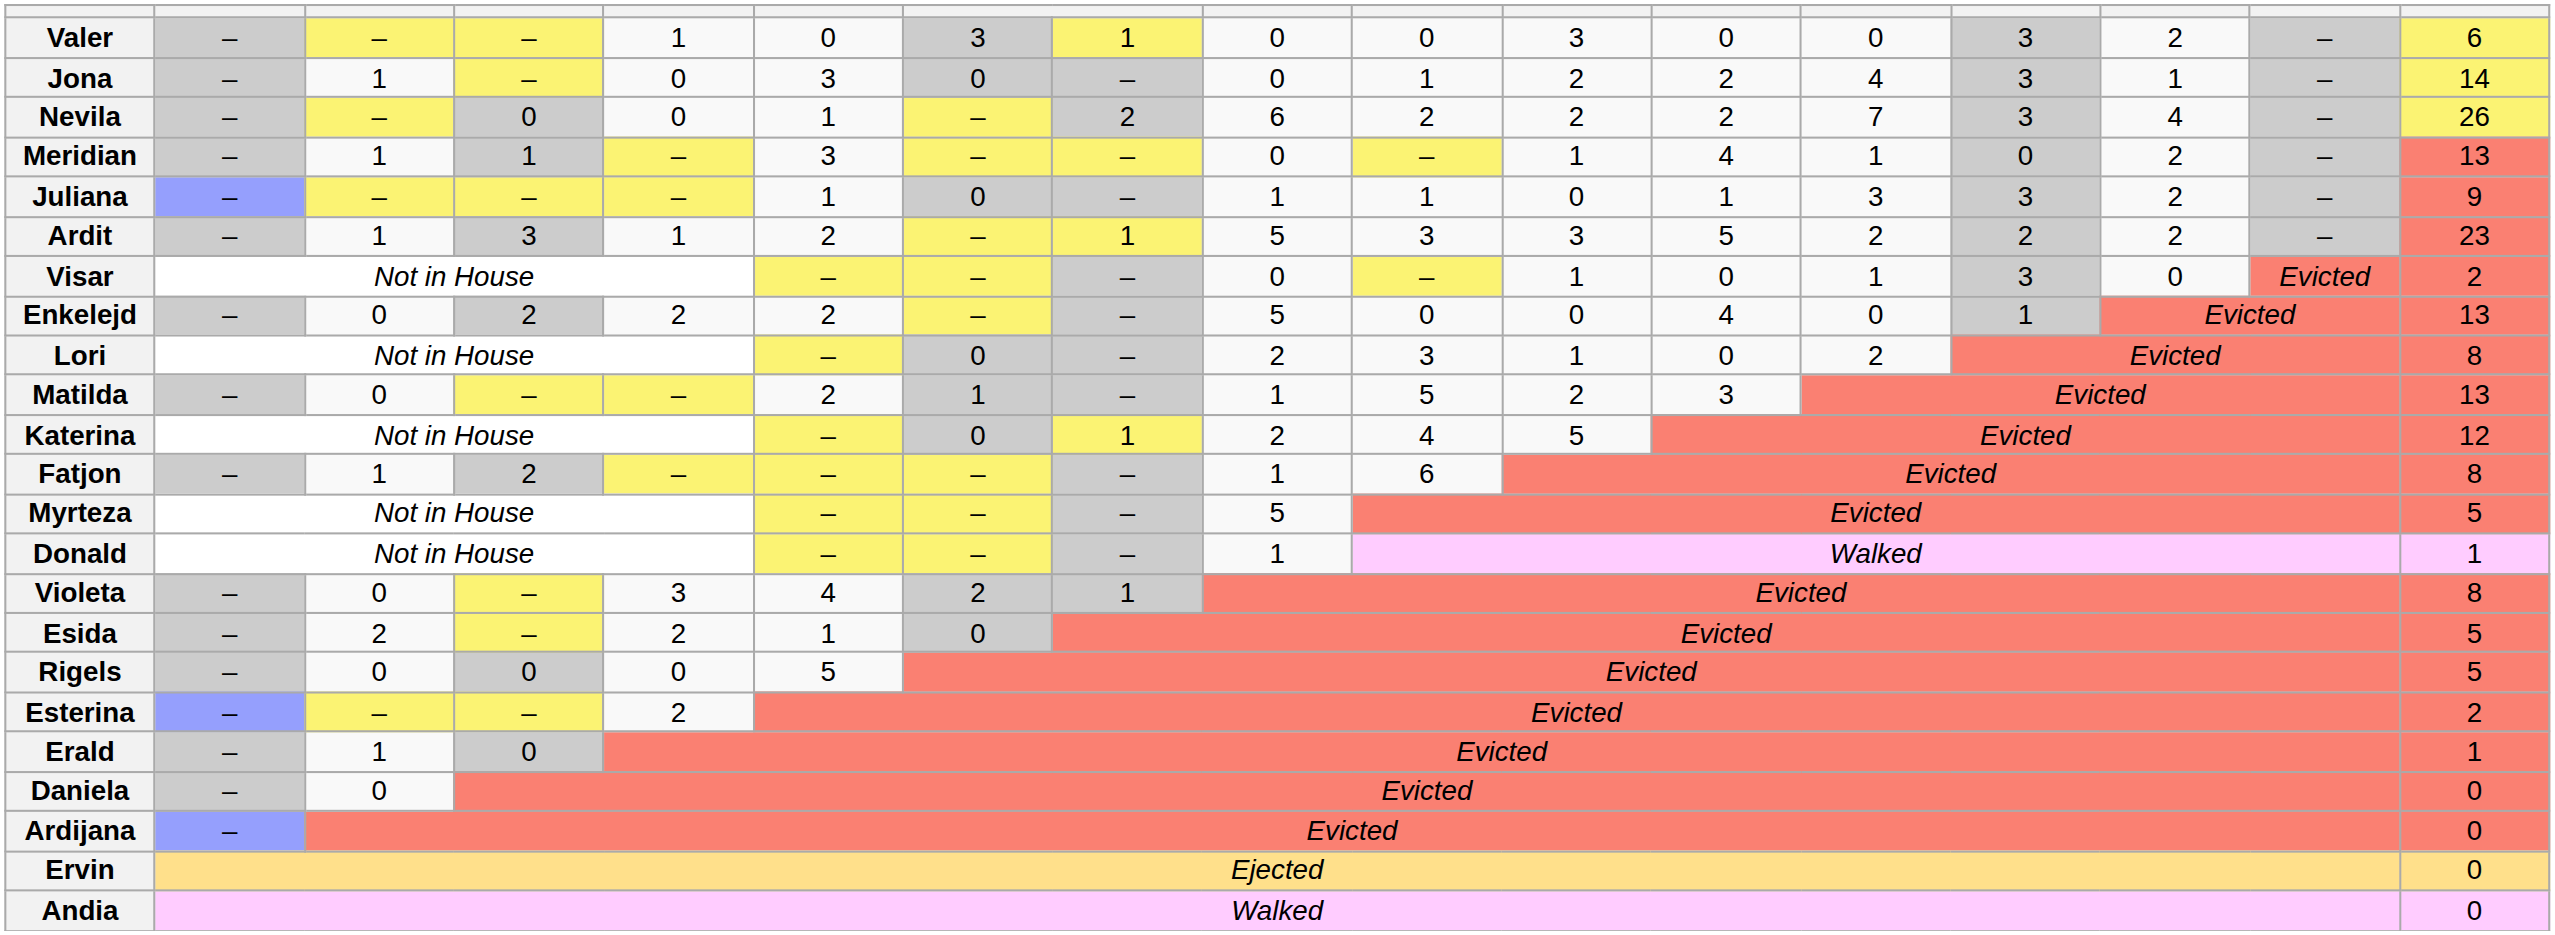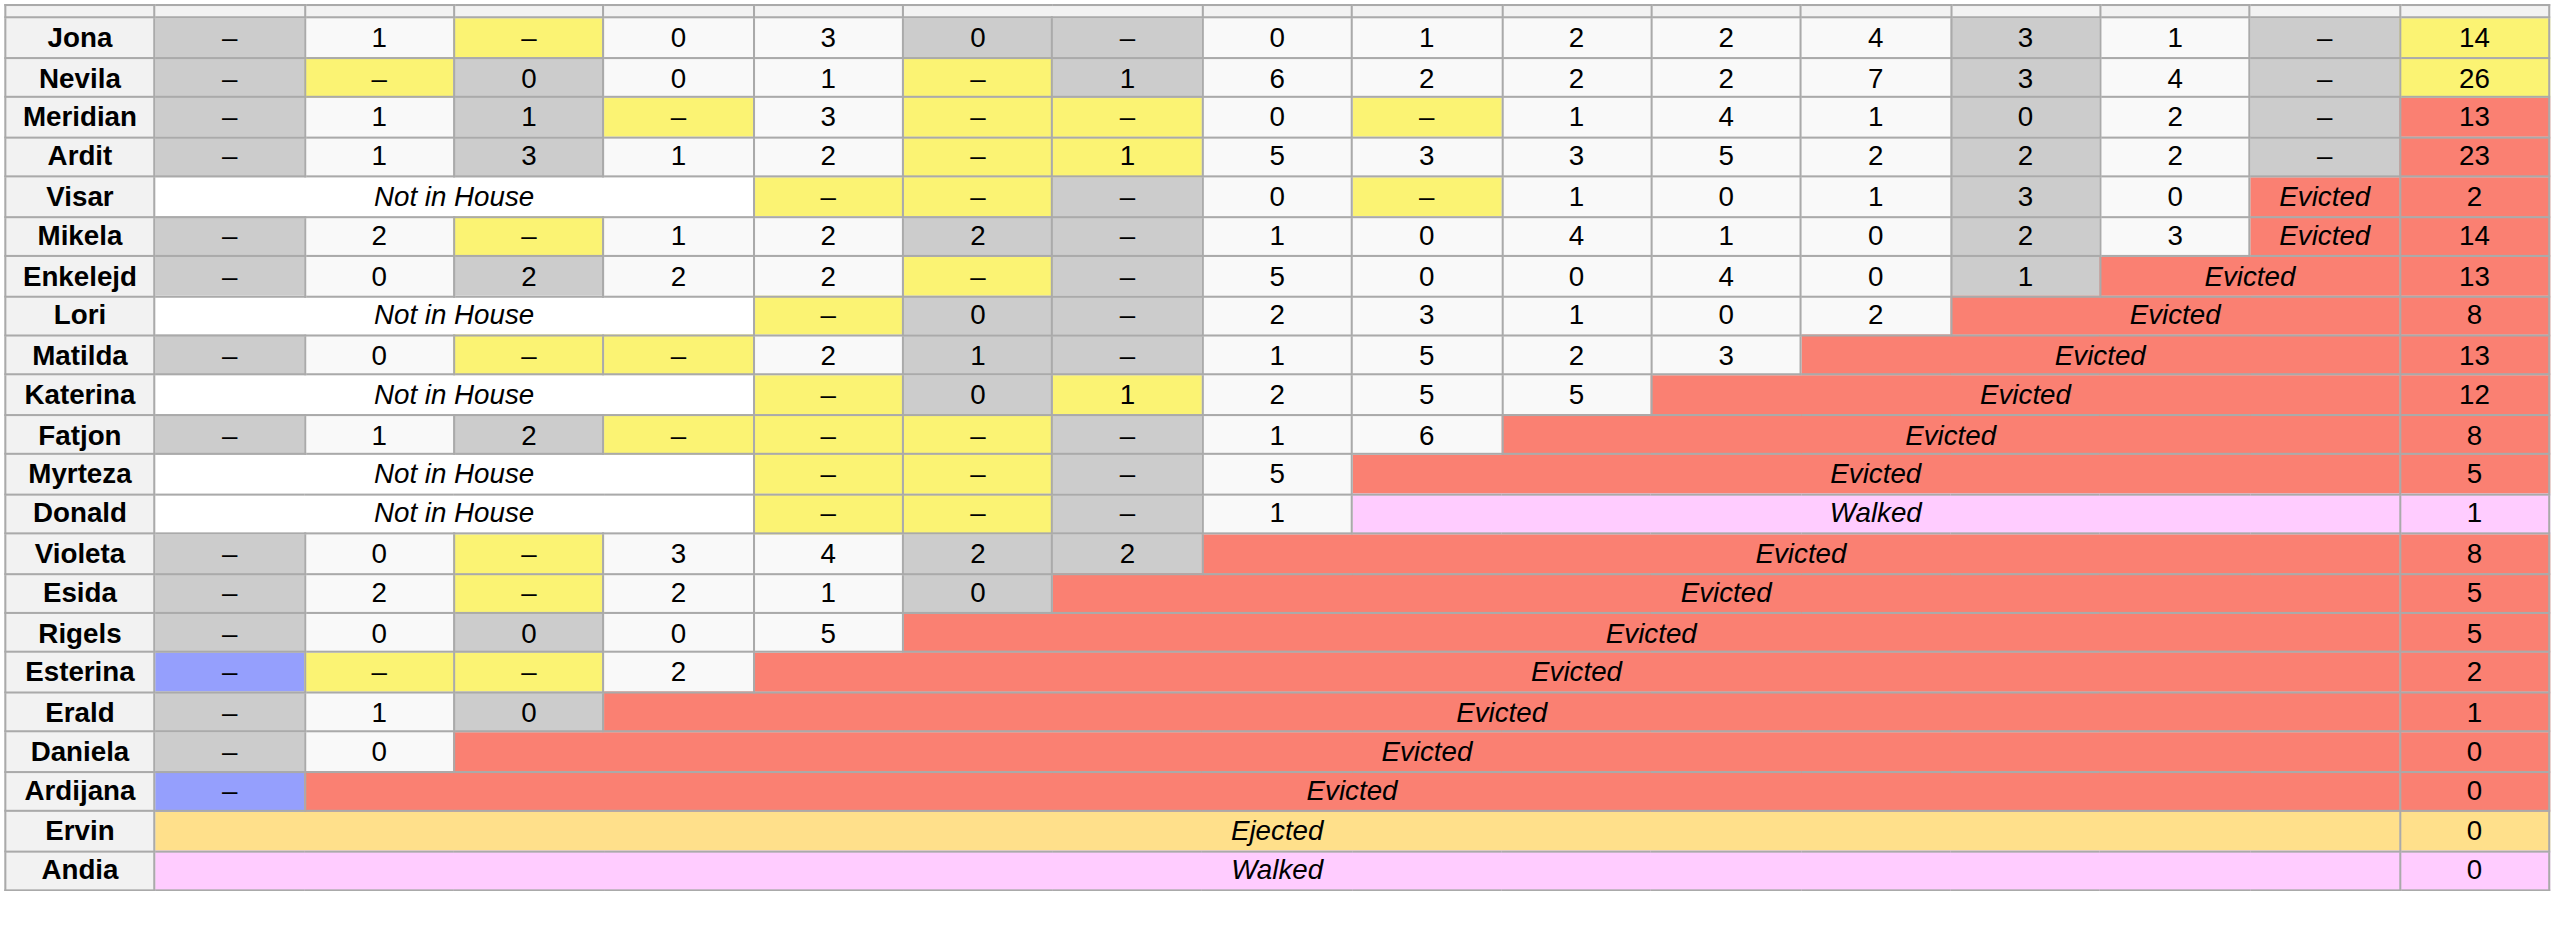- row: Valer | – | – | – | 1 | 0 | 3 | 1 | 0 | 0 | 3 | 0 | 0 | 3 | 2 | – | 6
Nevila | column 8: 2 -> 1
- row: Juliana | – | – | – | – | 1 | 0 | – | 1 | 1 | 0 | 1 | 3 | 3 | 2 | – | 9
+ row: Mikela | – | 2 | – | 1 | 2 | 2 | – | 1 | 0 | 4 | 1 | 0 | 2 | 3 | Evicted | 14
Katerina | column 10: 4 -> 5
Violeta | column 8: 1 -> 2
